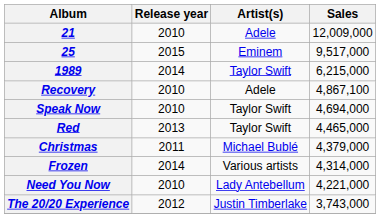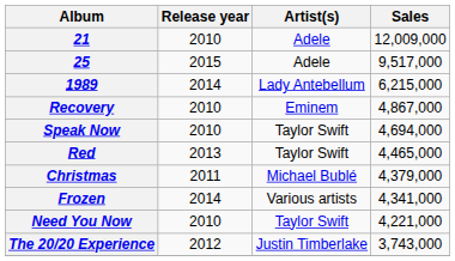25 | Artist(s): Eminem -> Adele
1989 | Artist(s): Taylor Swift -> Lady Antebellum
Recovery | Artist(s): Adele -> Eminem
Recovery | Sales: 4,867,100 -> 4,867,000
Frozen | Sales: 4,314,000 -> 4,341,000
Need You Now | Artist(s): Lady Antebellum -> Taylor Swift
